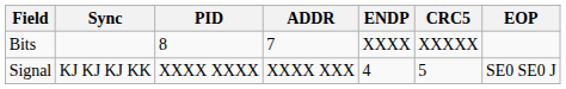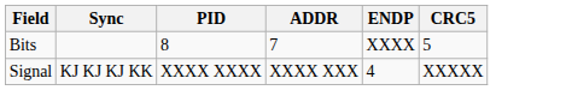- column: EOP | SE0 SE0 J
Bits | CRC5: XXXXX -> 5
Signal | CRC5: 5 -> XXXXX
